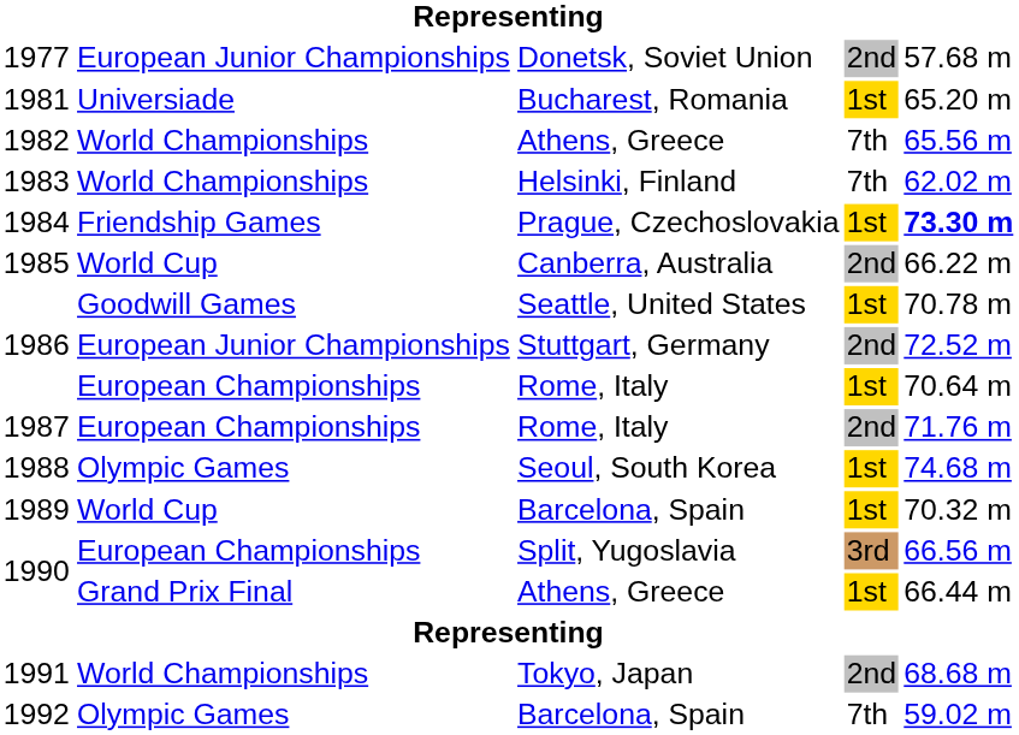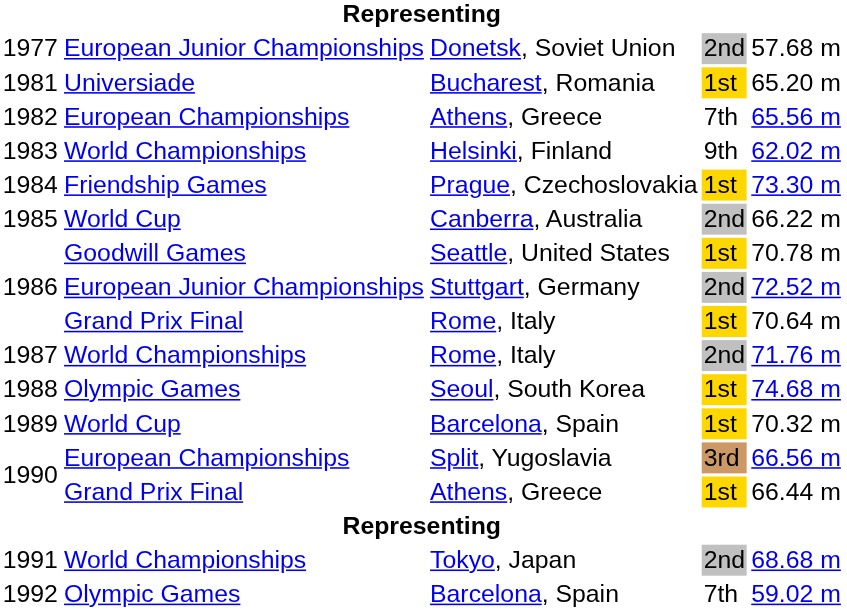1982 | column 2: World Championships -> European Championships
1983 | column 4: 7th -> 9th
1984 | column 5: bold -> normal
1986 / Rome, Italy | column 2: European Championships -> Grand Prix Final
1987 | column 2: European Championships -> World Championships
